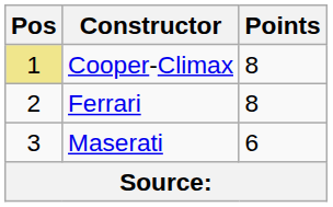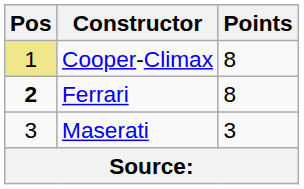Ferrari | Pos: normal -> bold
Maserati | Points: 6 -> 3
